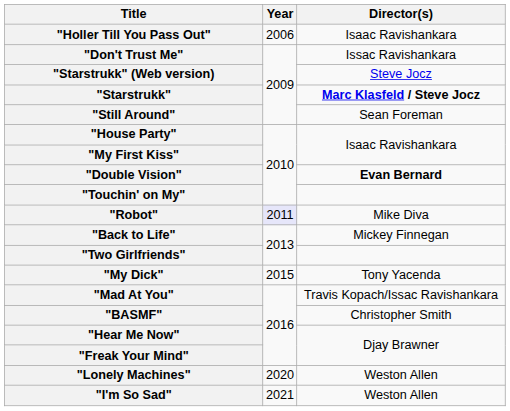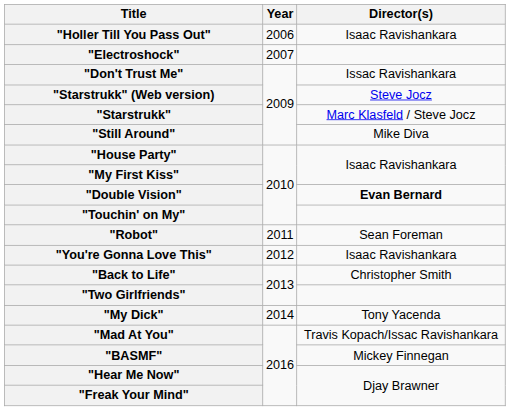+ row: "Electroshock" | 2007
"Starstrukk" | Director(s): bold -> normal
"Still Around" | Director(s): Sean Foreman -> Mike Diva
"Robot" | Year: lavender background -> no background
"Robot" | Director(s): Mike Diva -> Sean Foreman
+ row: "You're Gonna Love This" | 2012 | Isaac Ravishankara
"Back to Life" | Director(s): Mickey Finnegan -> Christopher Smith
"My Dick" | Year: 2015 -> 2014
"BASMF" | Director(s): Christopher Smith -> Mickey Finnegan
- row: "Lonely Machines" | 2020 | Weston Allen
- row: "I'm So Sad" | 2021 | Weston Allen
